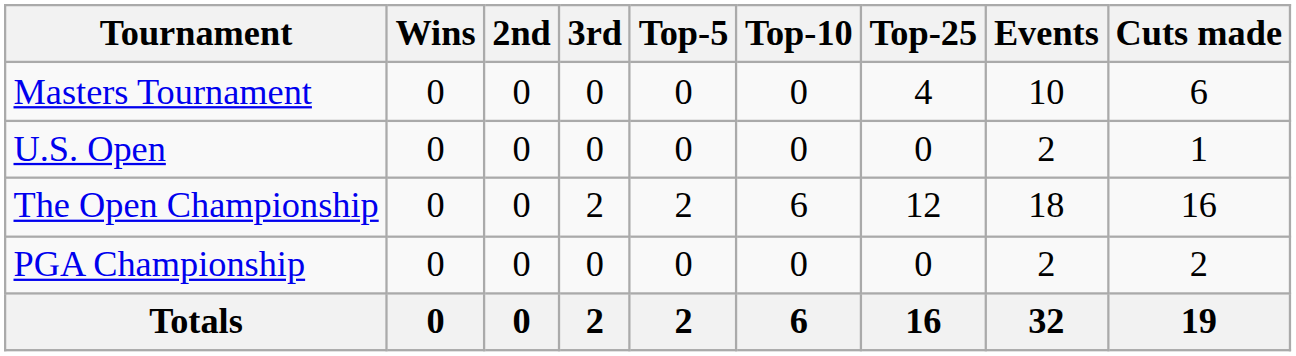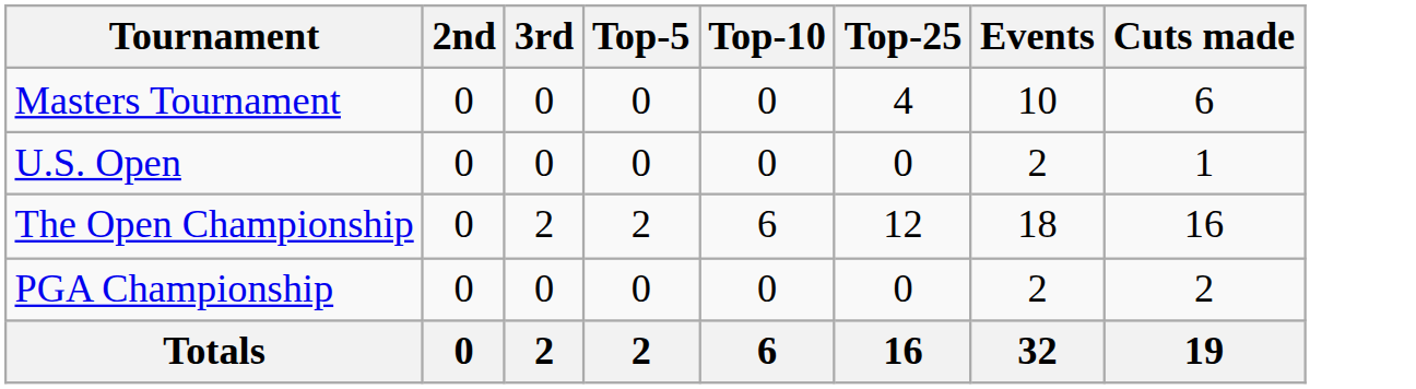- column: Wins | 0 | 0 | 0 | 0 | 0
